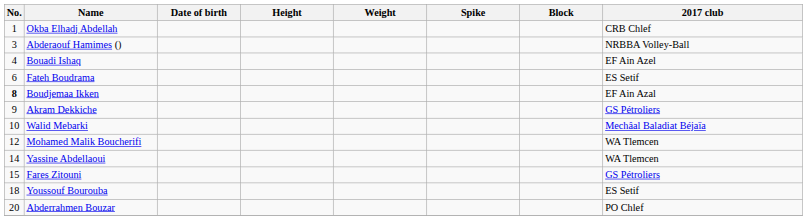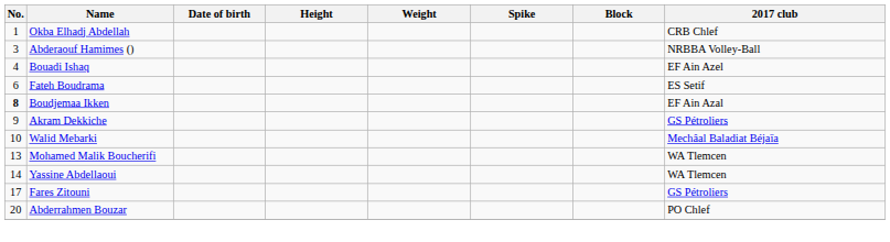Mohamed Malik Boucherifi | No.: 12 -> 13
Fares Zitouni | No.: 15 -> 17
- row: 18 | Youssouf Bourouba | ES Setif
